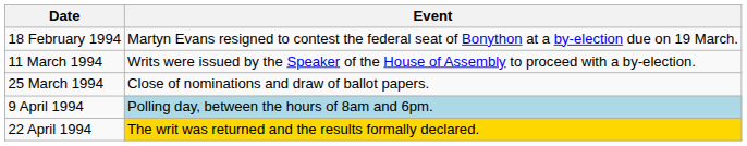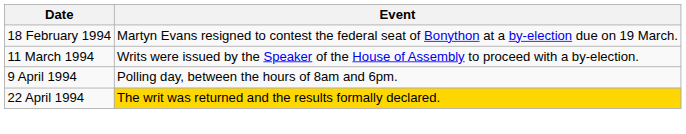- row: 25 March 1994 | Close of nominations and draw of ballot papers.
9 April 1994 | Event: lightblue background -> no background
